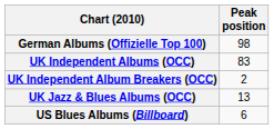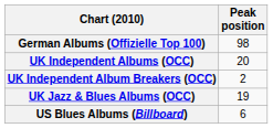UK Independent Albums (OCC) | Peak position: 83 -> 20
UK Jazz & Blues Albums (OCC) | Peak position: 13 -> 19
